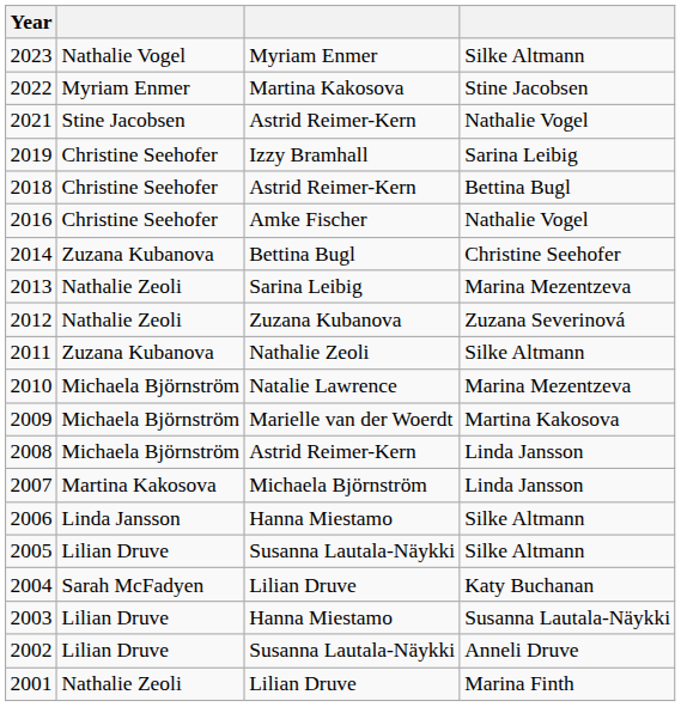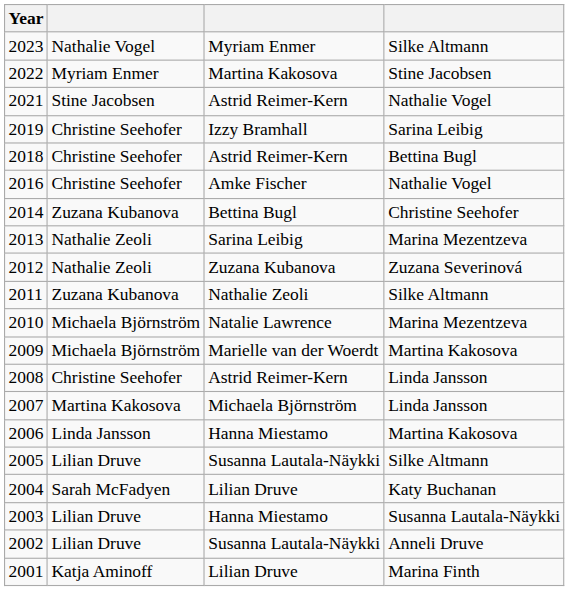2008 | column 2: Michaela Björnström -> Christine Seehofer
2006 | column 4: Silke Altmann -> Martina Kakosova
2001 | column 2: Nathalie Zeoli -> Katja Aminoff
